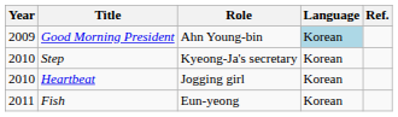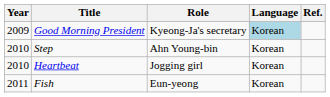Good Morning President | Role: Ahn Young-bin -> Kyeong-Ja's secretary
Step | Role: Kyeong-Ja's secretary -> Ahn Young-bin
